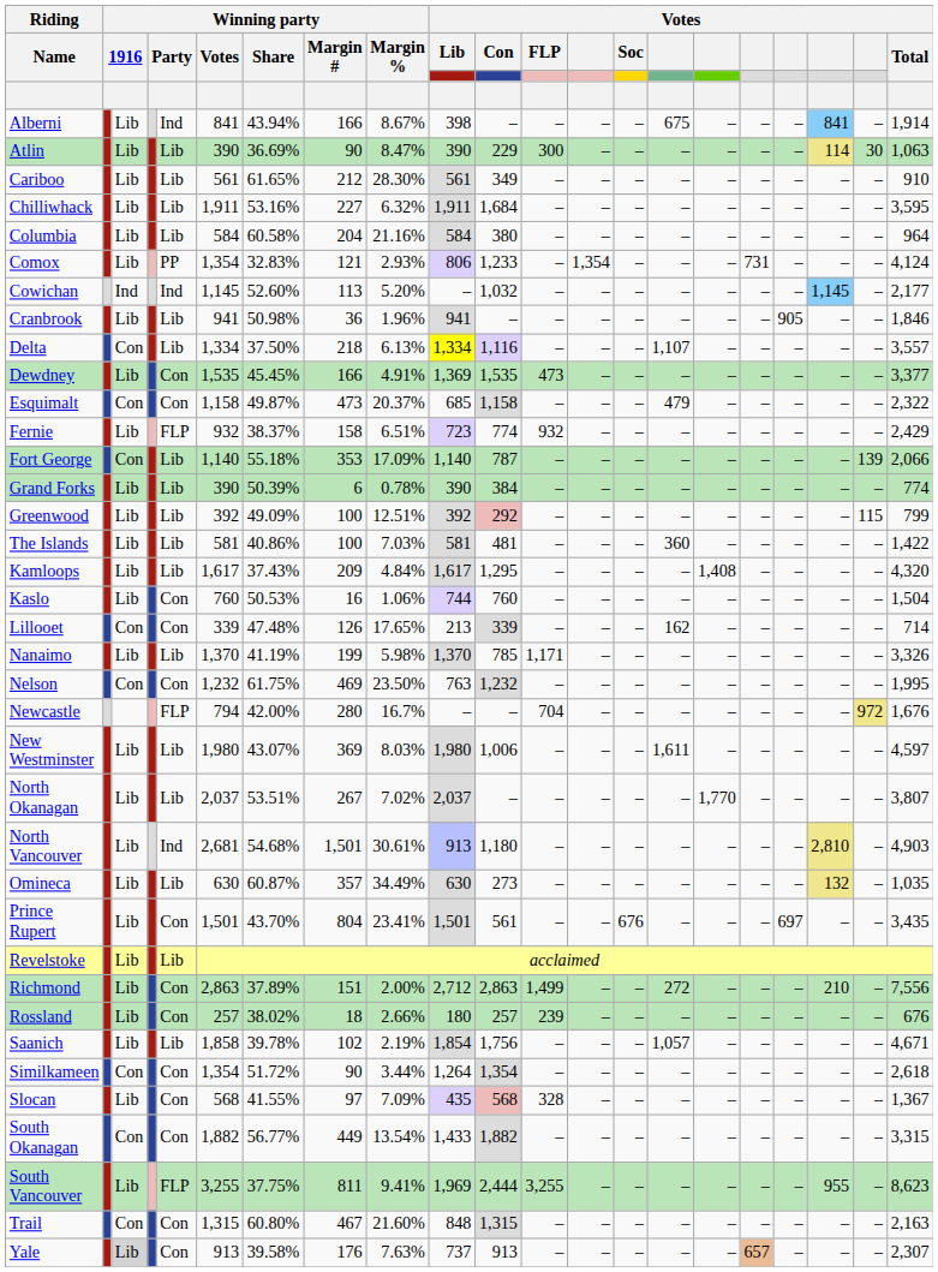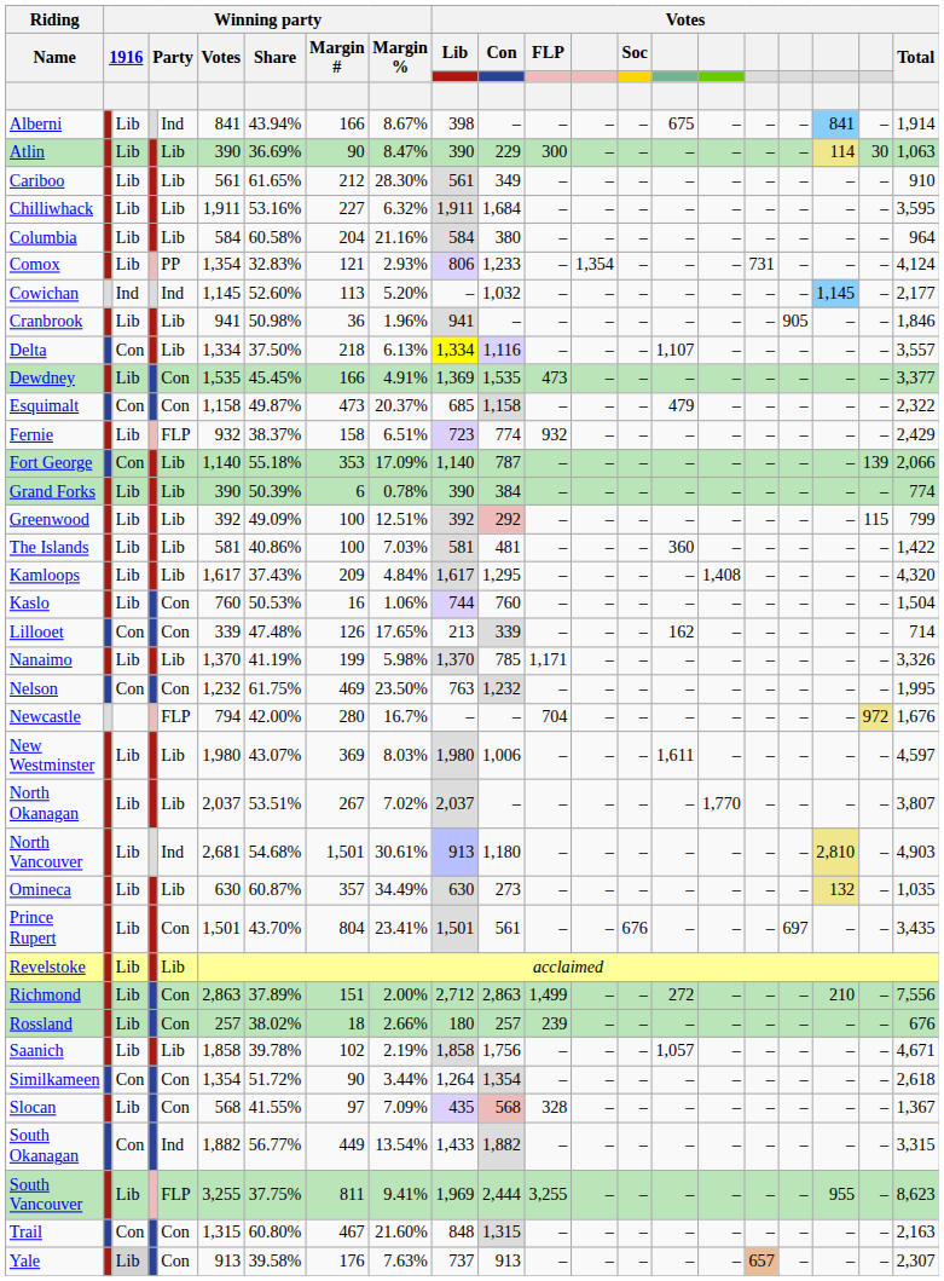Saanich | Votes / Lib: 1,854 -> 1,858
South Okanagan | column 5: Con -> Ind
